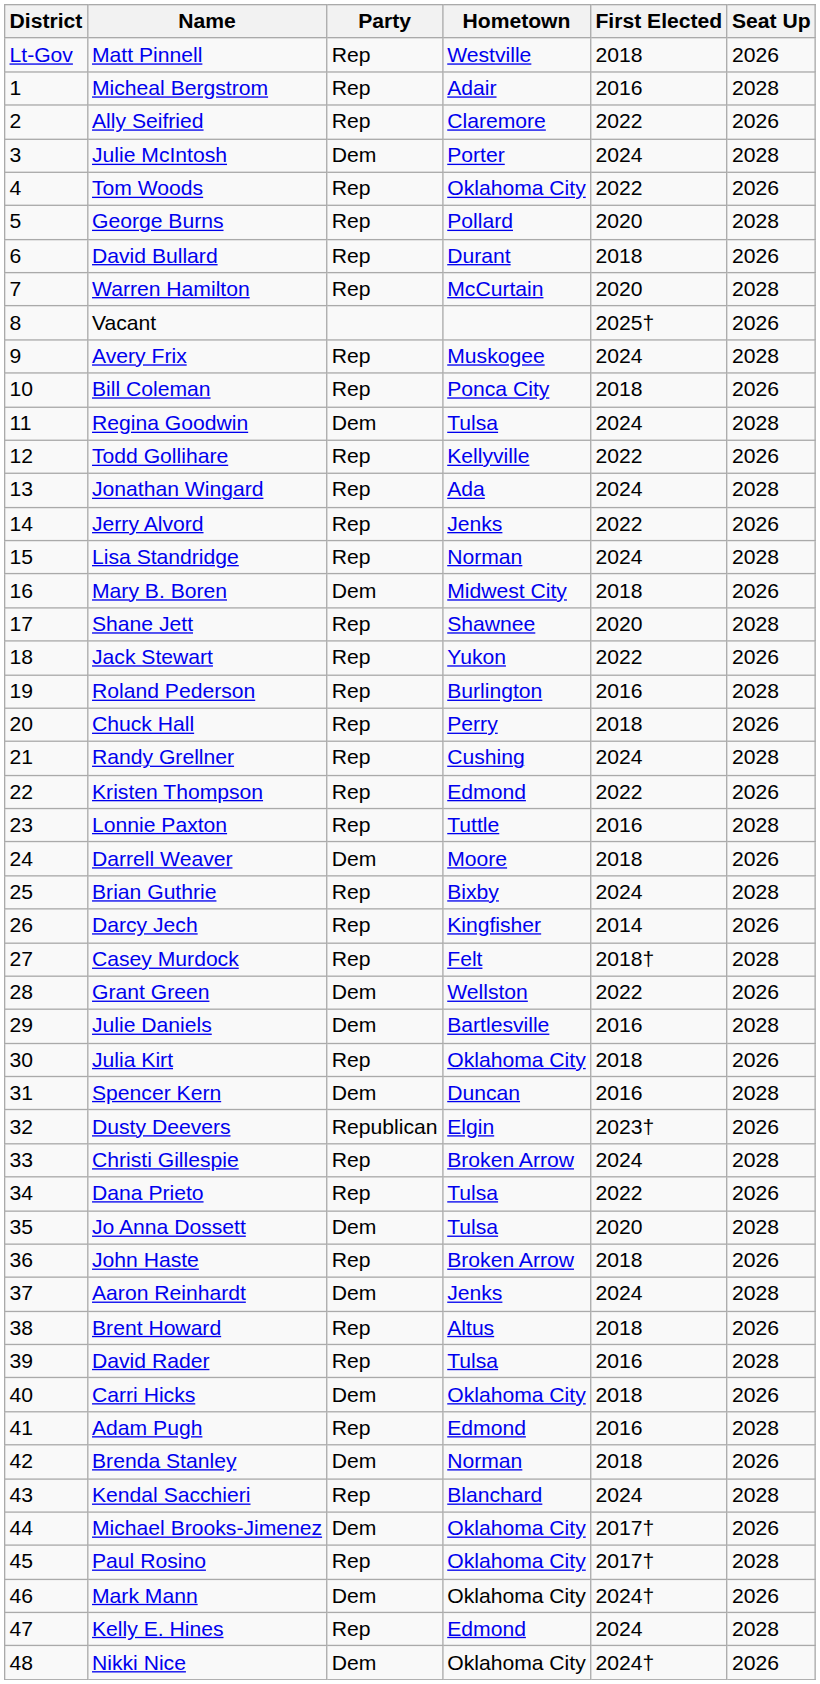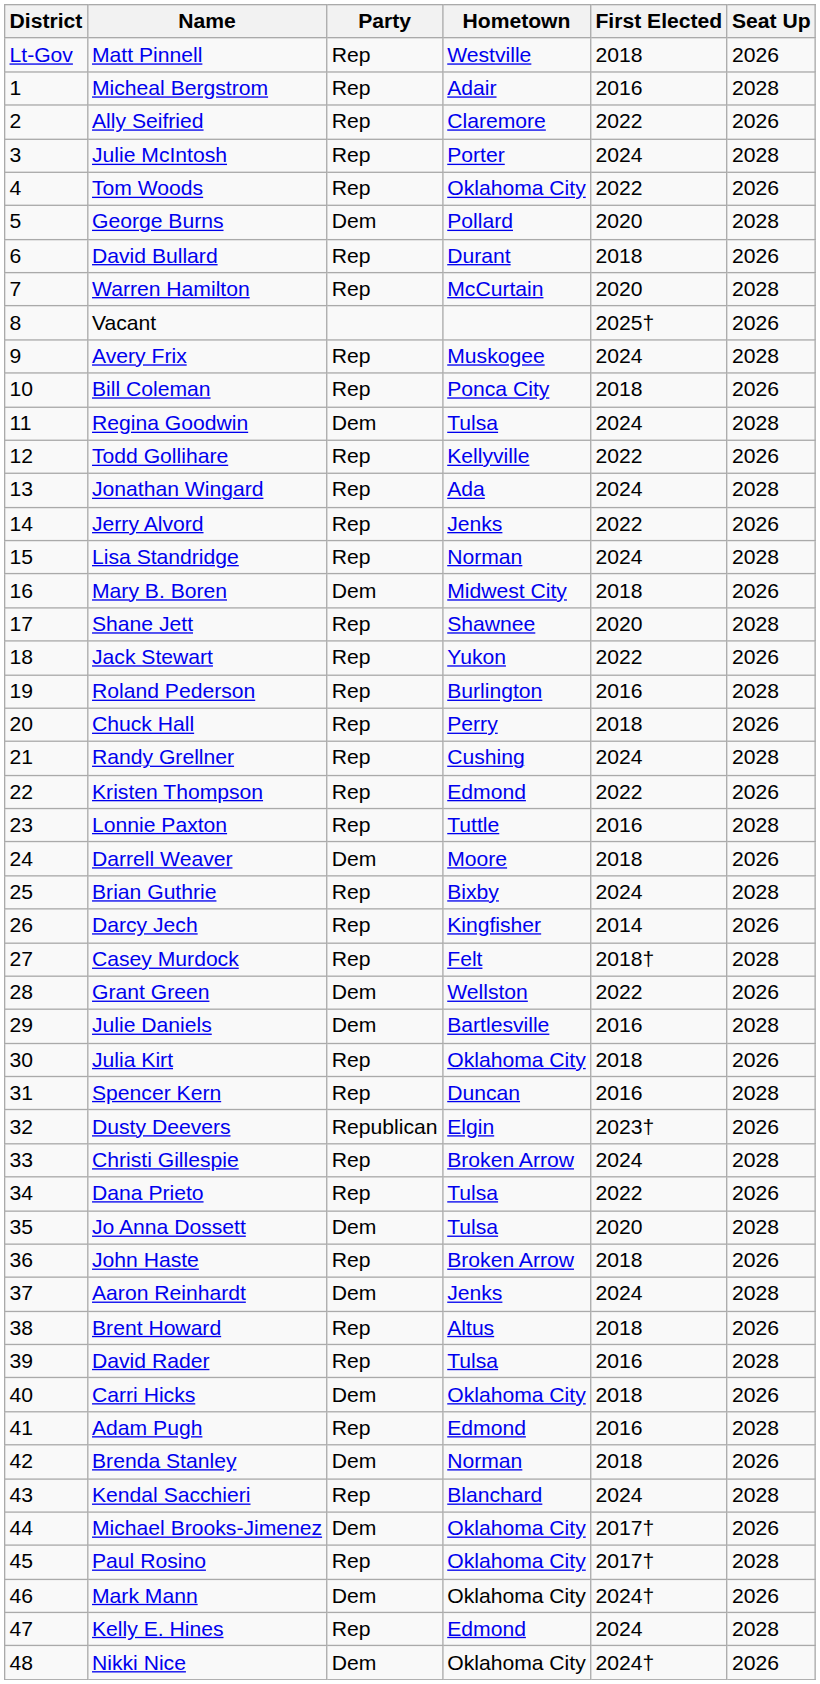Julie McIntosh | Party: Dem -> Rep
George Burns | Party: Rep -> Dem
Spencer Kern | Party: Dem -> Rep
